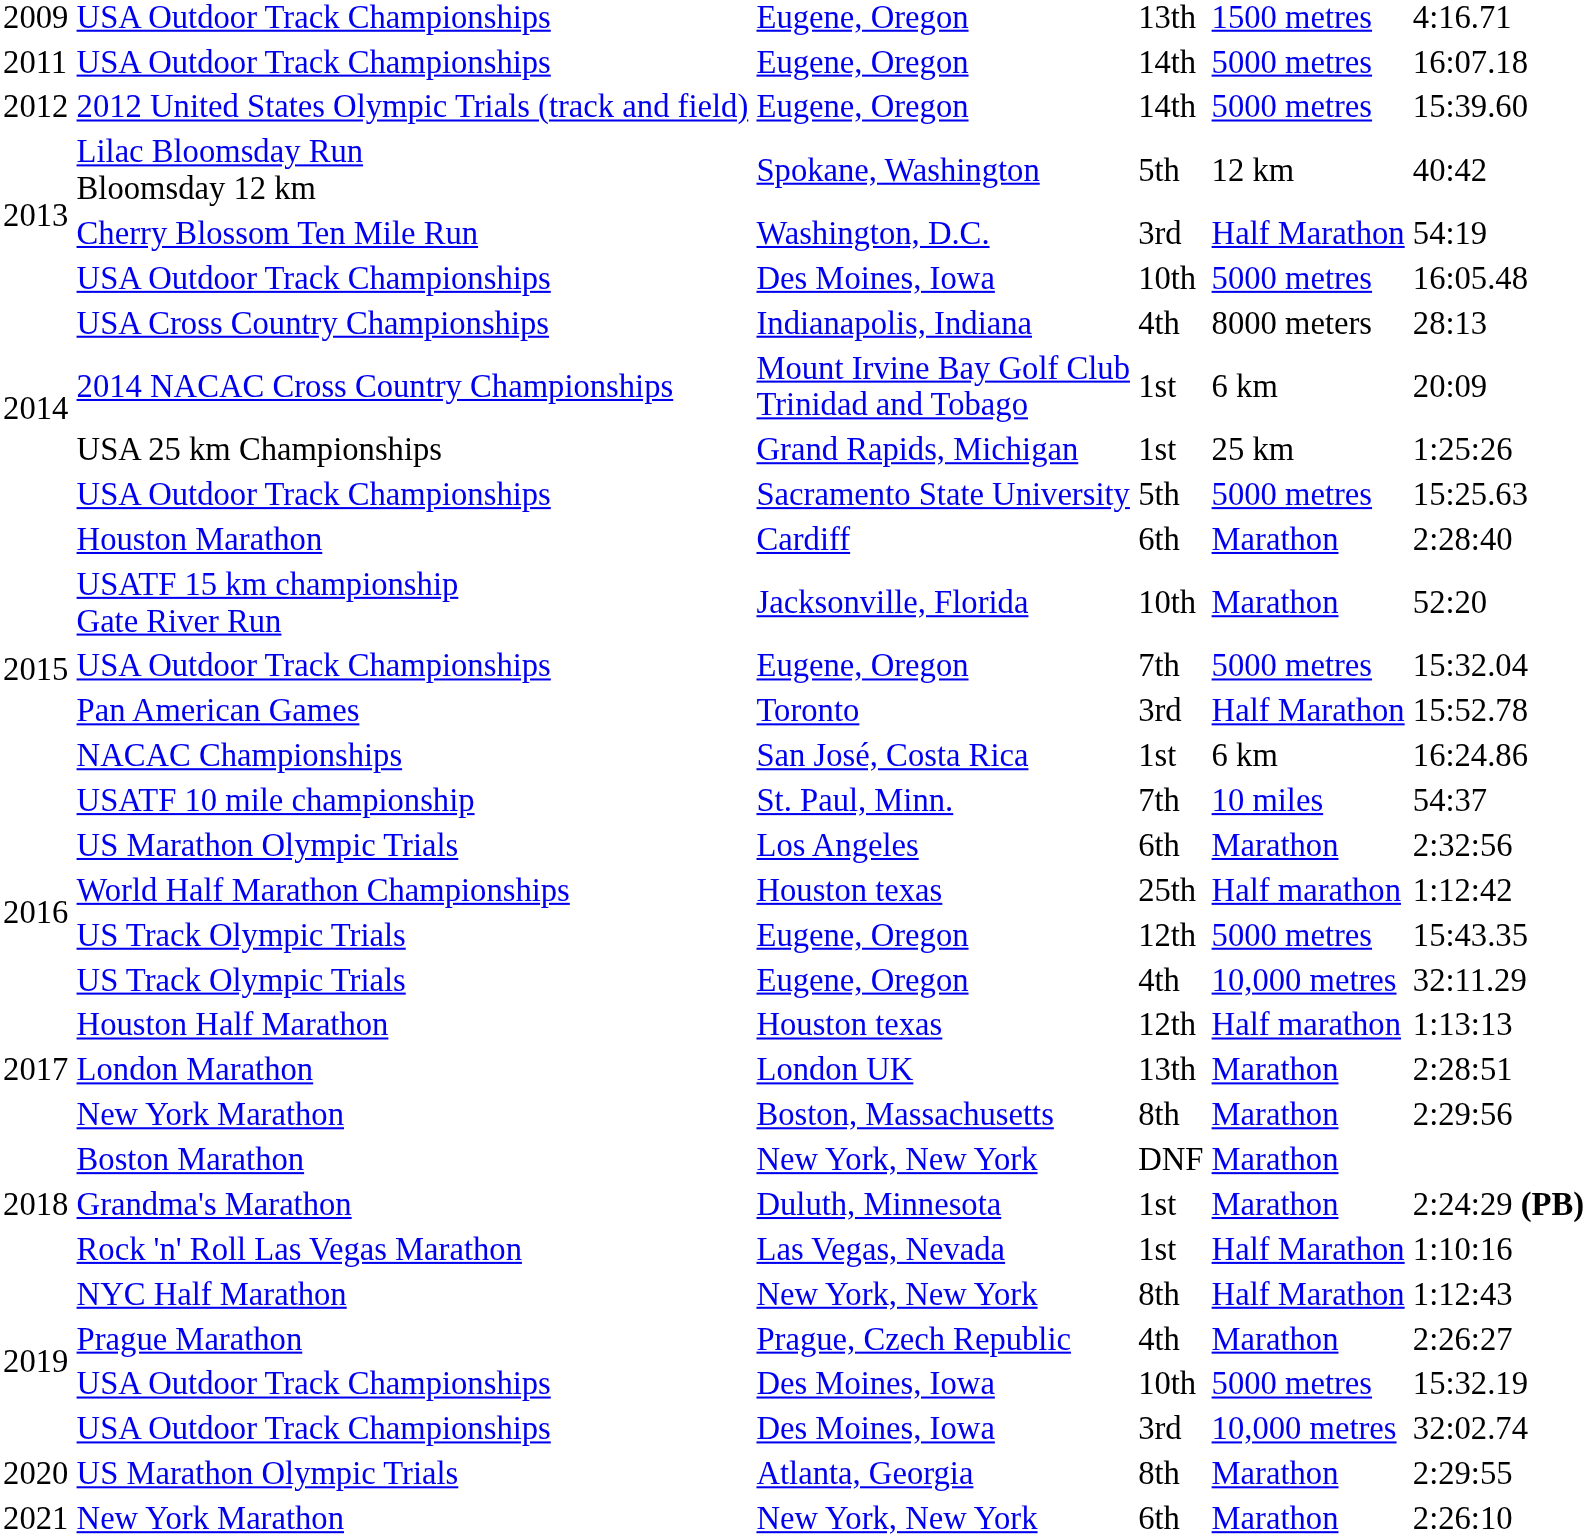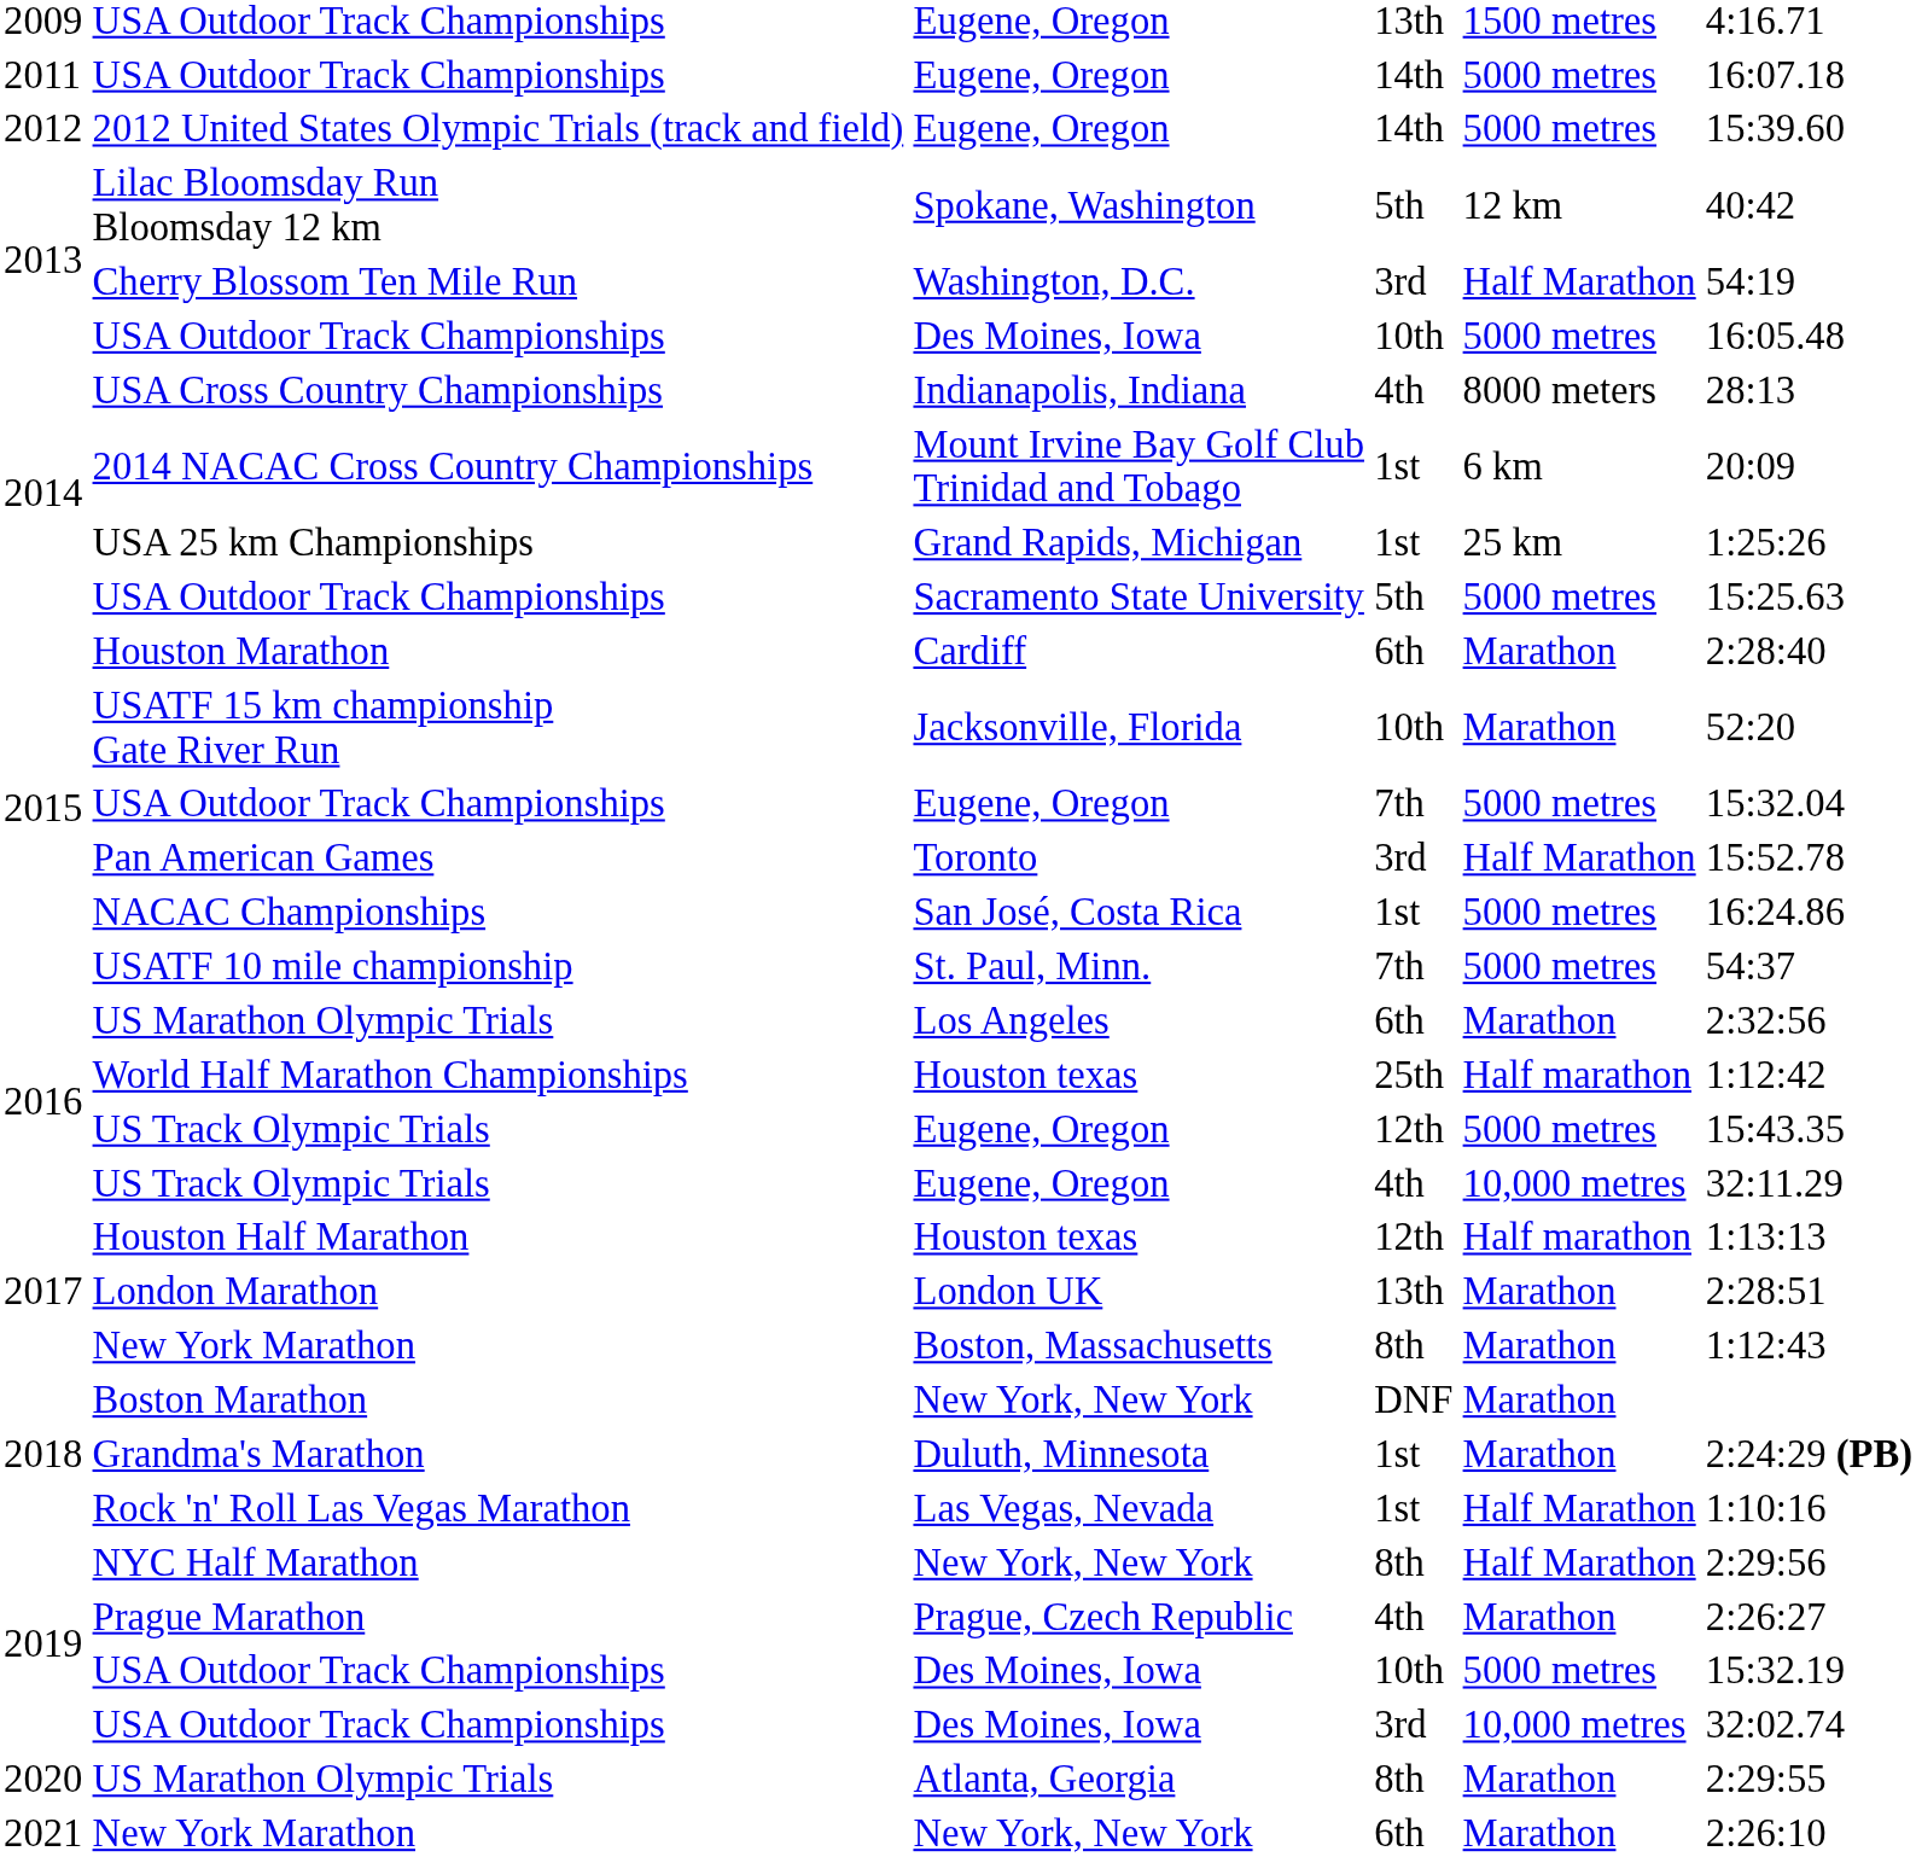NACAC Championships | column 5: 6 km -> 5000 metres
USATF 10 mile championship | column 5: 10 miles -> 5000 metres
New York Marathon / 8th | column 6: 2:29:56 -> 1:12:43
NYC Half Marathon | column 6: 1:12:43 -> 2:29:56
